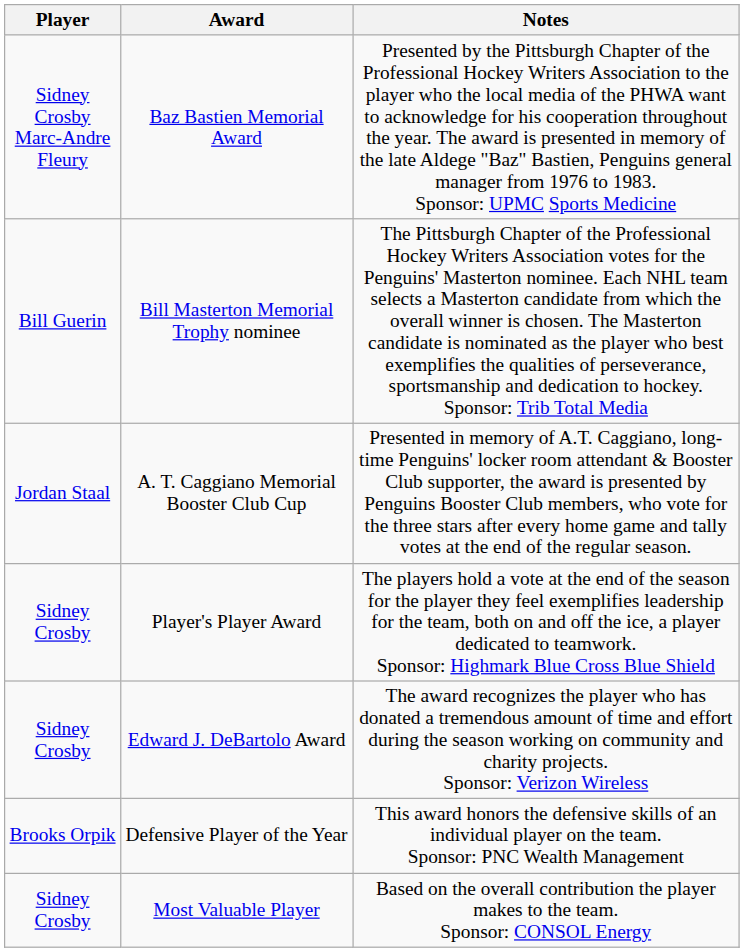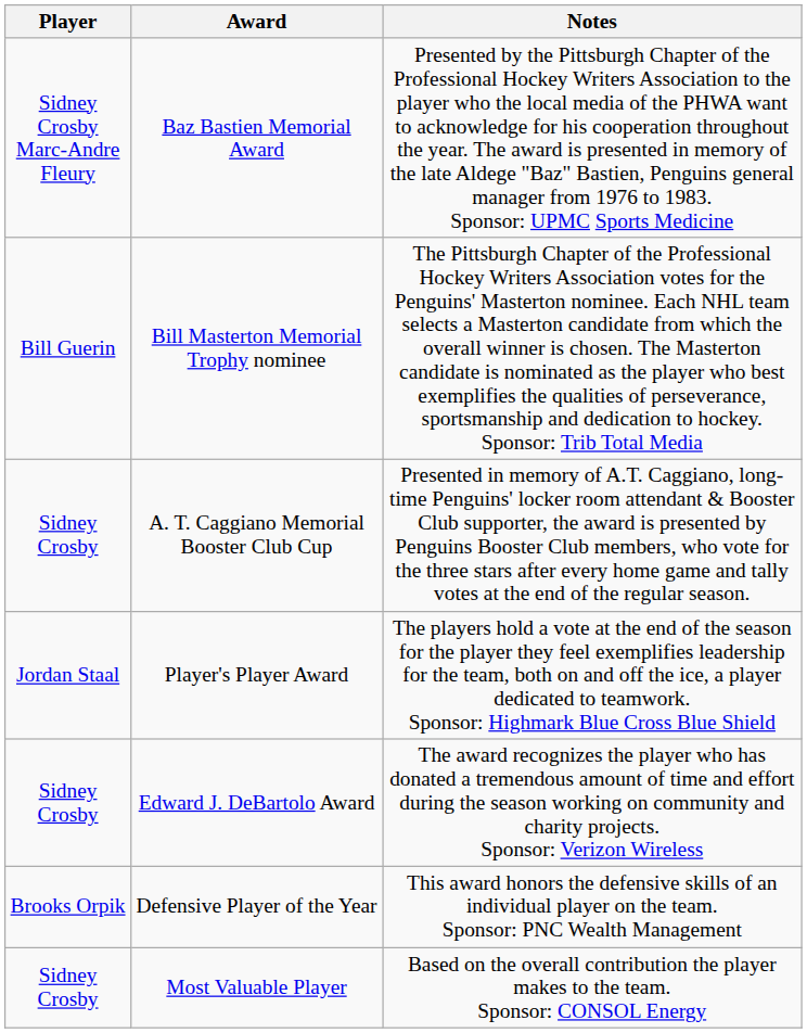A. T. Caggiano Memorial Booster Club Cup | Player: Jordan Staal -> Sidney Crosby
Player's Player Award | Player: Sidney Crosby -> Jordan Staal
